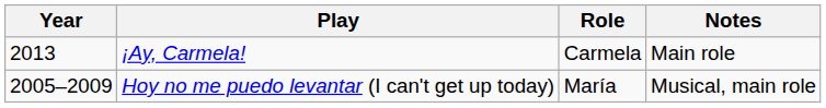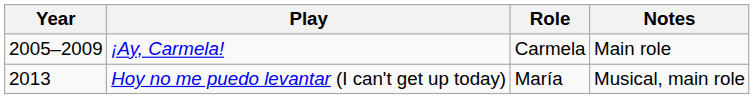¡Ay, Carmela! | Year: 2013 -> 2005–2009
Hoy no me puedo levantar (I can't get up today) | Year: 2005–2009 -> 2013
